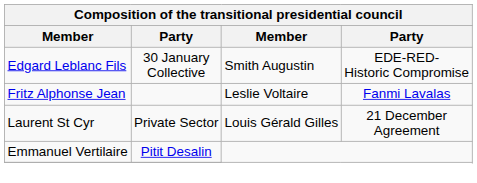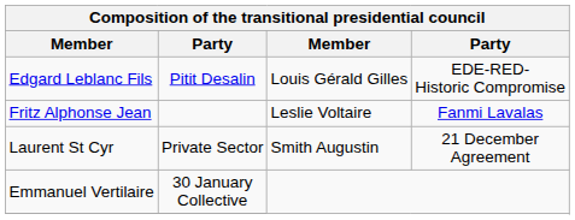Edgard Leblanc Fils | column 2: 30 January Collective -> Pitit Desalin
Edgard Leblanc Fils | column 3: Smith Augustin -> Louis Gérald Gilles
Laurent St Cyr | column 3: Louis Gérald Gilles -> Smith Augustin
Emmanuel Vertilaire | column 2: Pitit Desalin -> 30 January Collective
